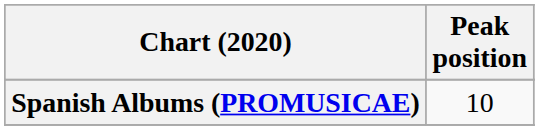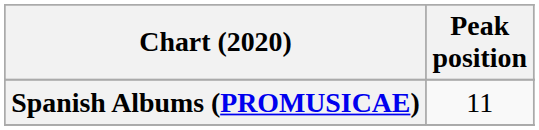Spanish Albums (PROMUSICAE) | Peak position: 10 -> 11
